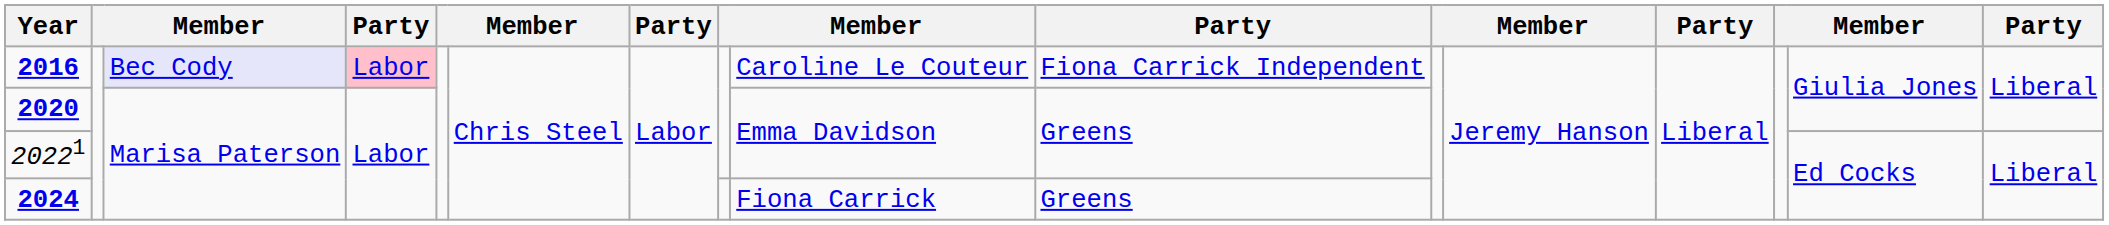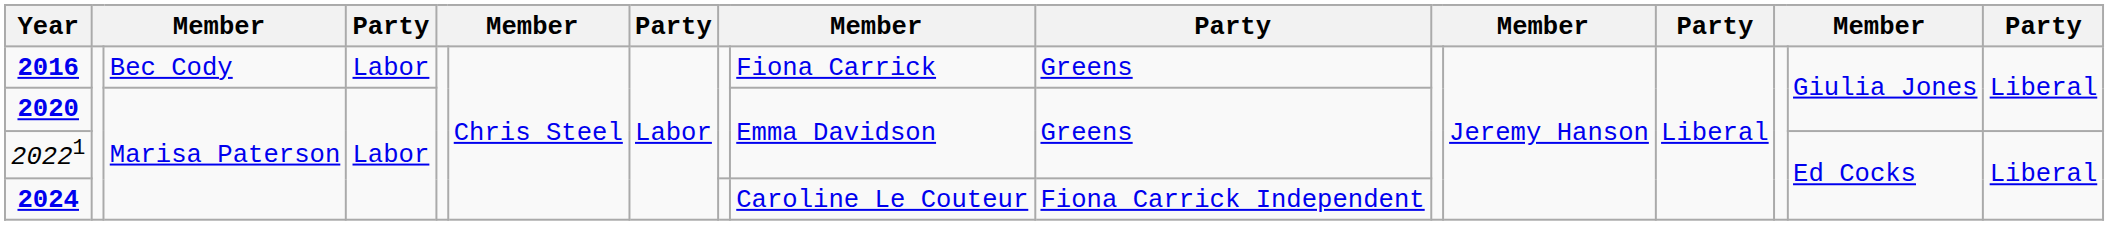2016 | column 3: lavender background -> no background
2016 | column 4: pink background -> no background
2016 | column 9: Caroline Le Couteur -> Fiona Carrick
2016 | column 10: Fiona Carrick Independent -> Greens
2024 | column 9: Fiona Carrick -> Caroline Le Couteur
2024 | column 10: Greens -> Fiona Carrick Independent
